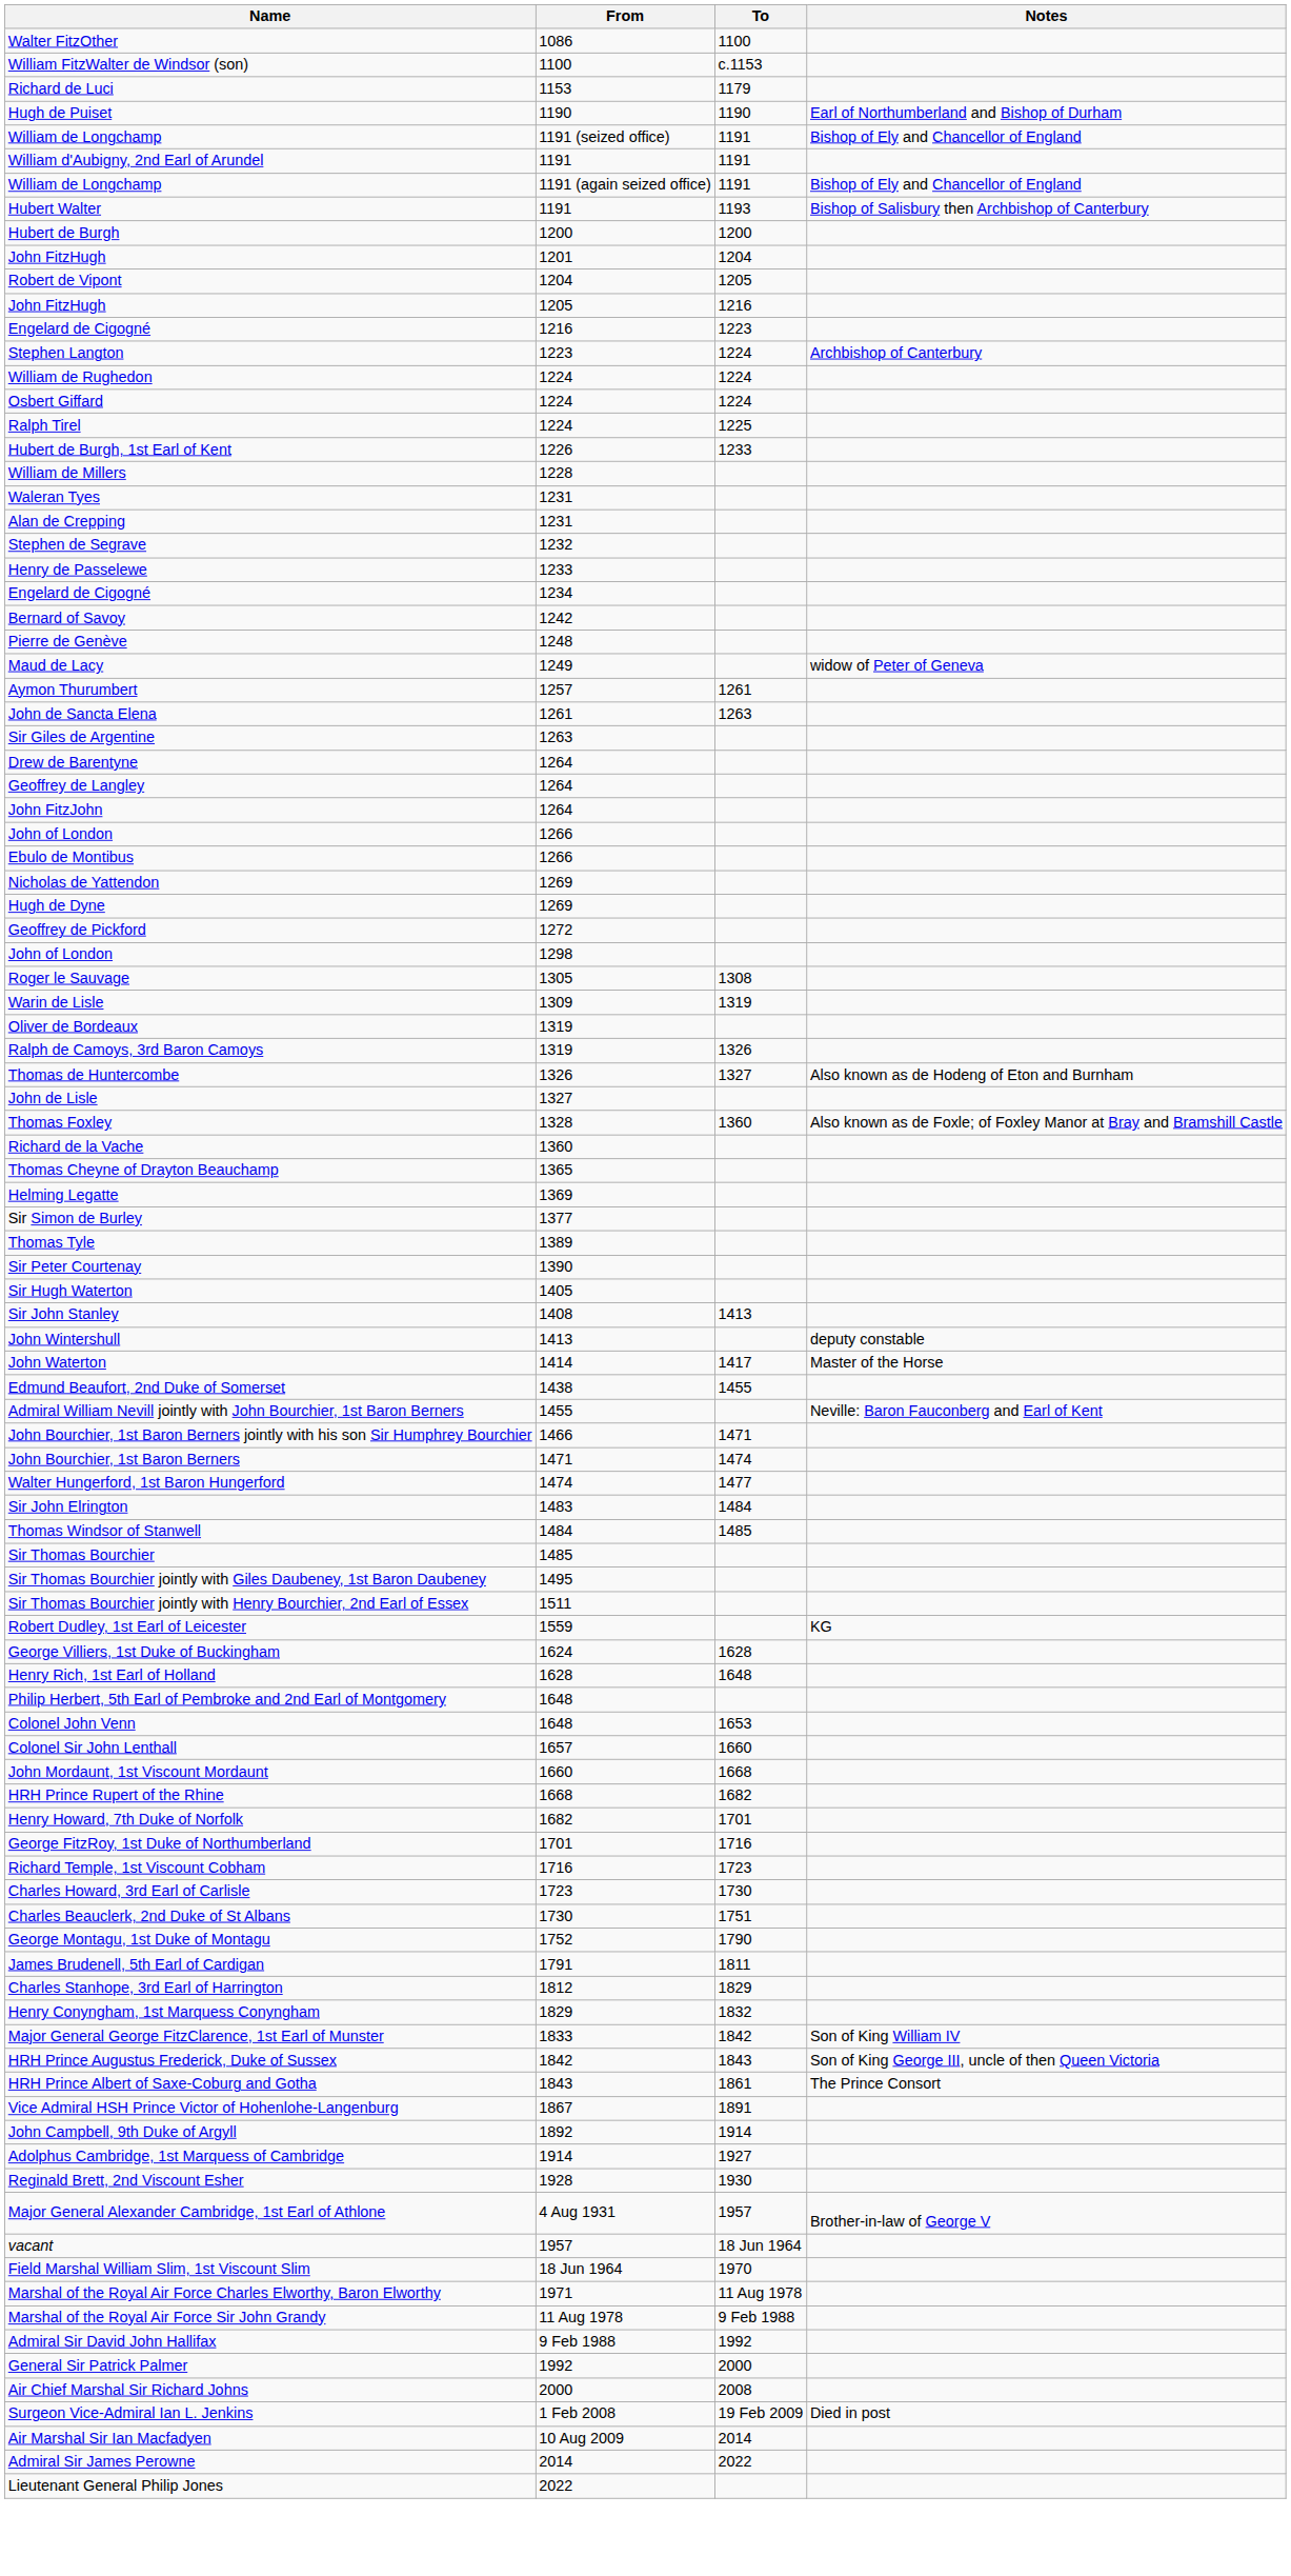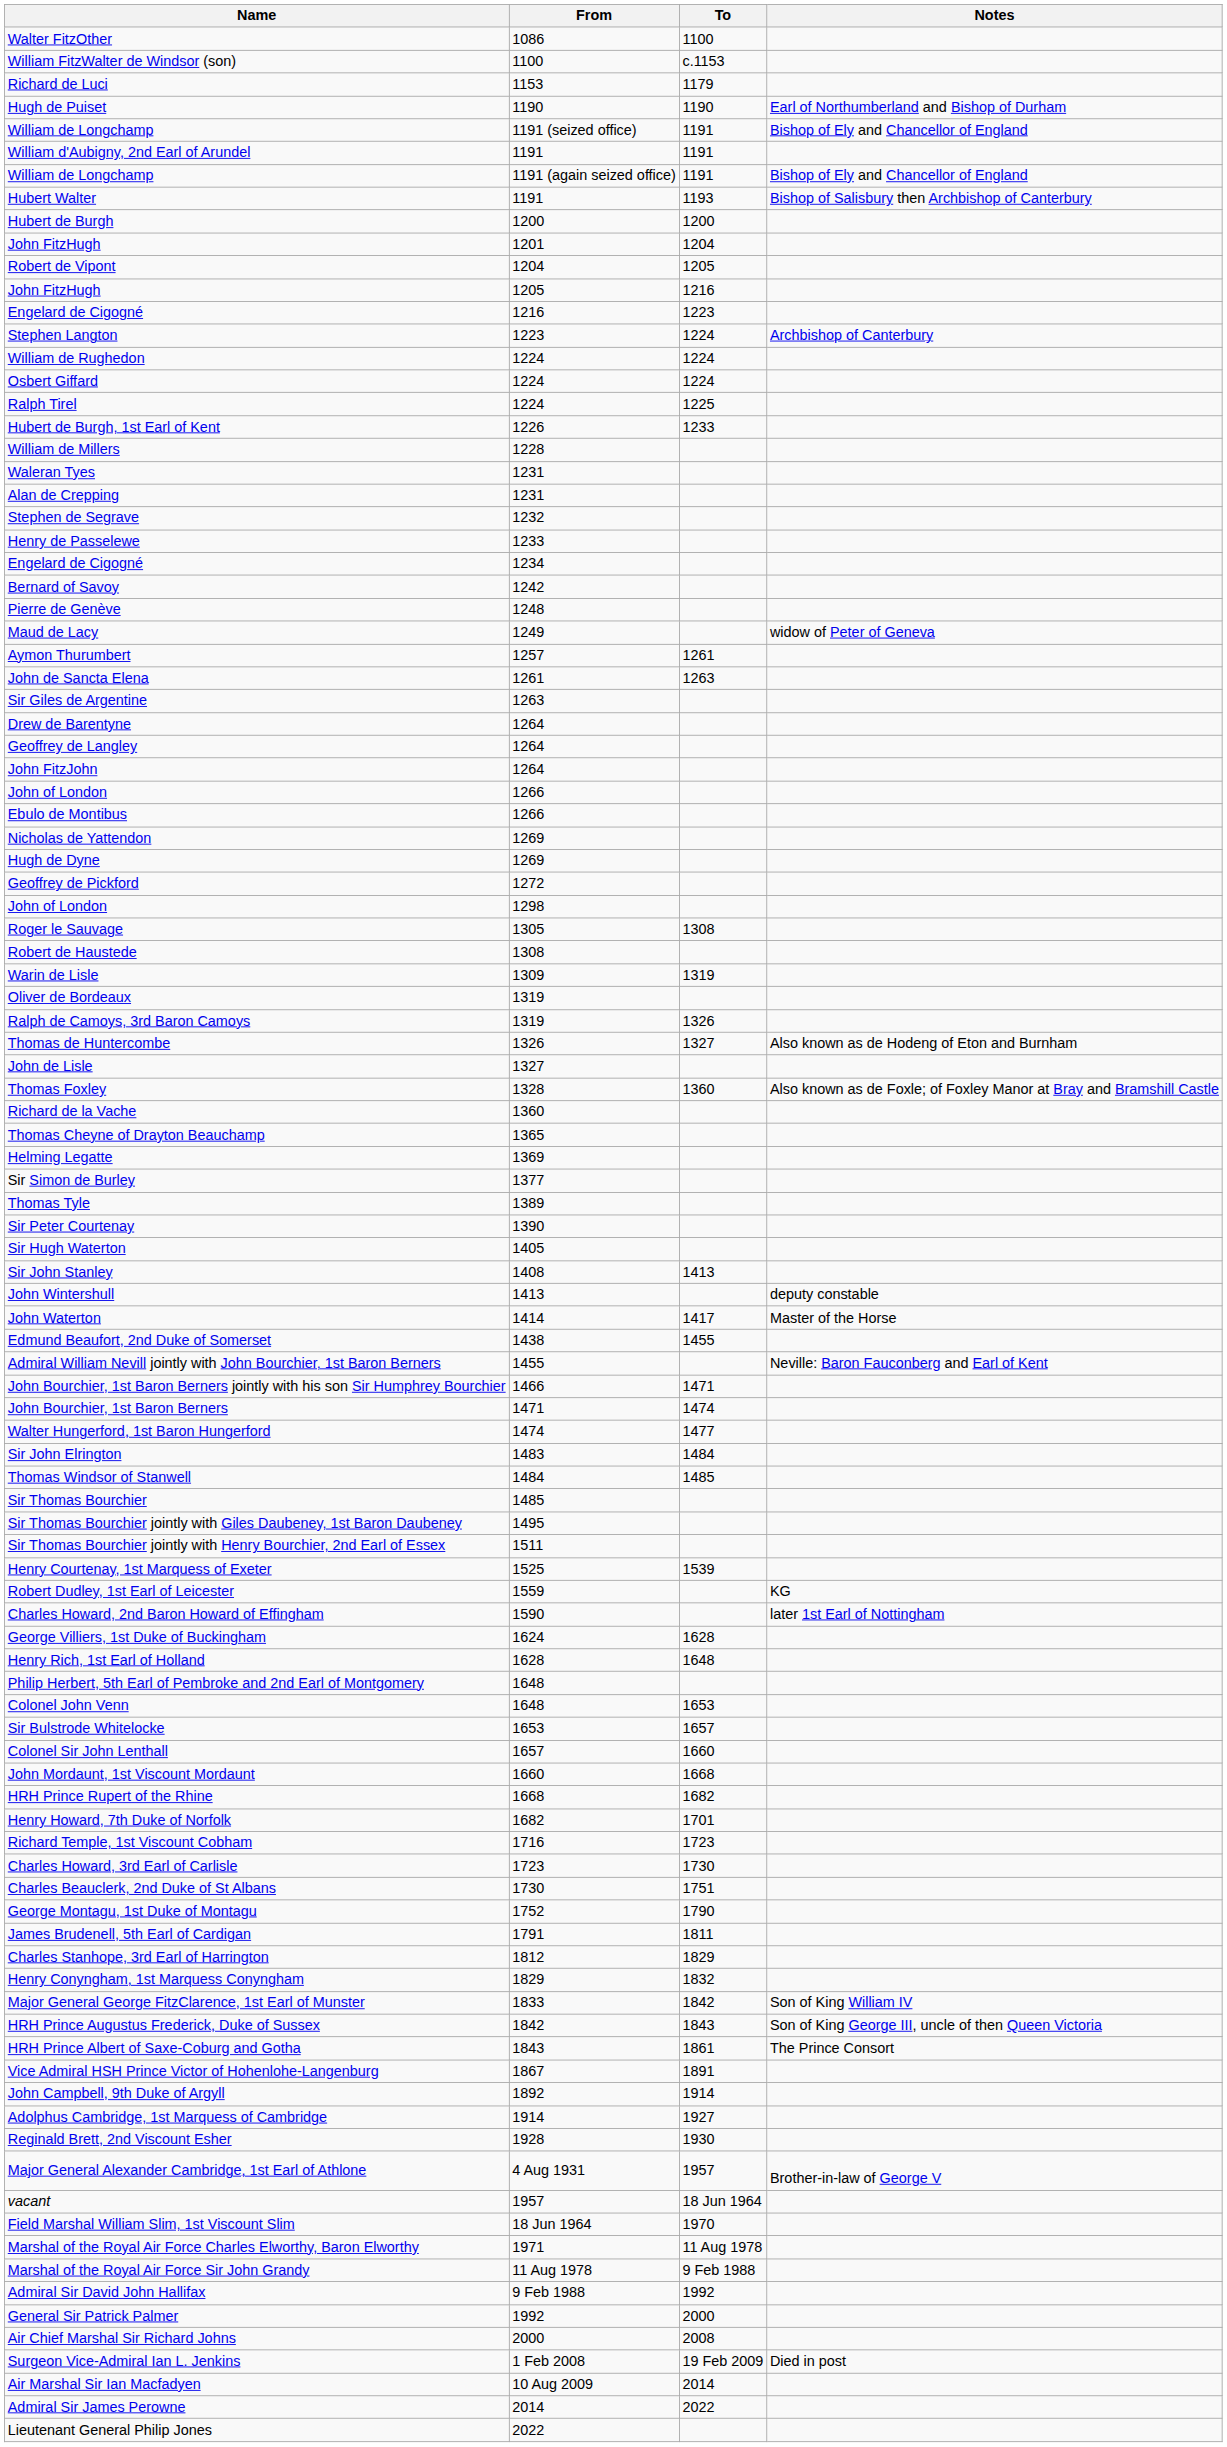+ row: Robert de Haustede | 1308
+ row: Henry Courtenay, 1st Marquess of Exeter | 1525 | 1539
+ row: Charles Howard, 2nd Baron Howard of Effingham | 1590 | later 1st Earl of Nottingham
+ row: Sir Bulstrode Whitelocke | 1653 | 1657
- row: George FitzRoy, 1st Duke of Northumberland | 1701 | 1716
